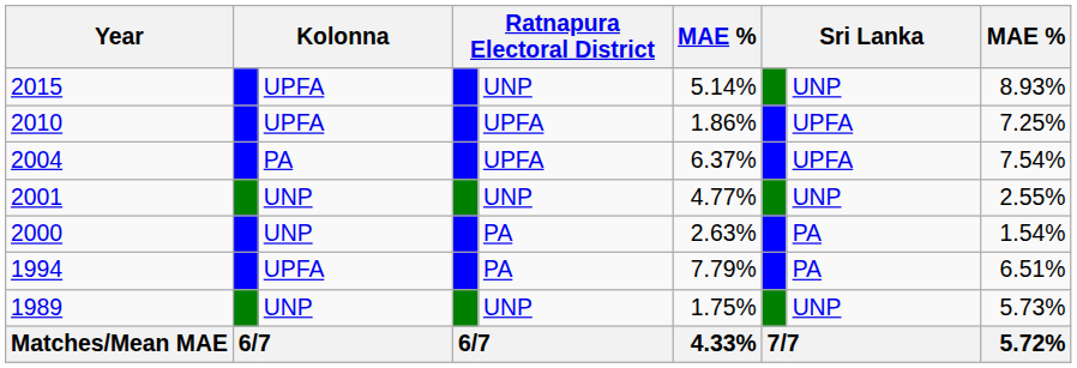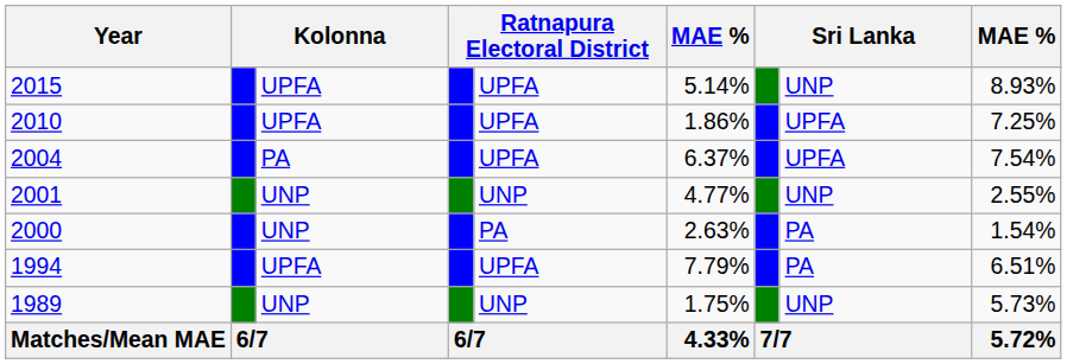2015 | column 5: UNP -> UPFA
1994 | column 5: PA -> UPFA
